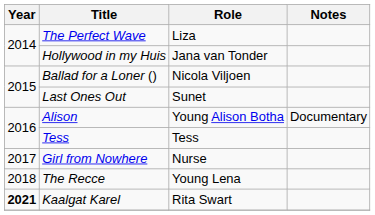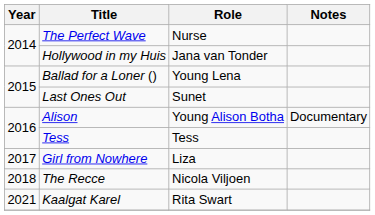The Perfect Wave | Role: Liza -> Nurse
Ballad for a Loner () | Role: Nicola Viljoen -> Young Lena
Girl from Nowhere | Role: Nurse -> Liza
The Recce | Role: Young Lena -> Nicola Viljoen
Kaalgat Karel | Year: bold -> normal
